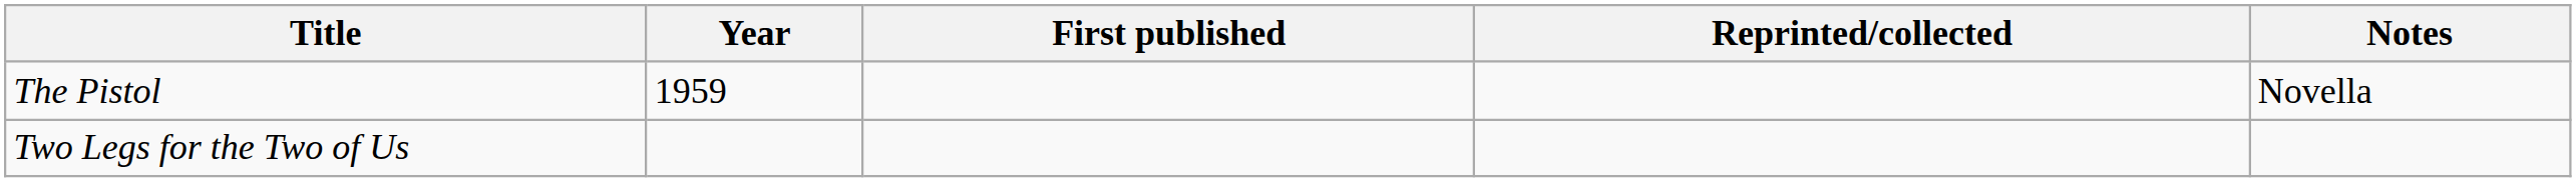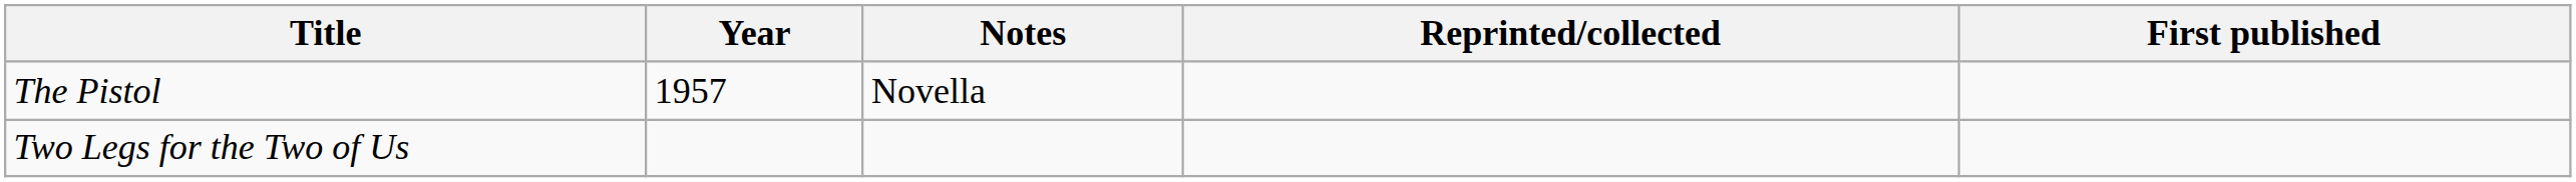columns swapped: First published <-> Notes
The Pistol | Year: 1959 -> 1957
